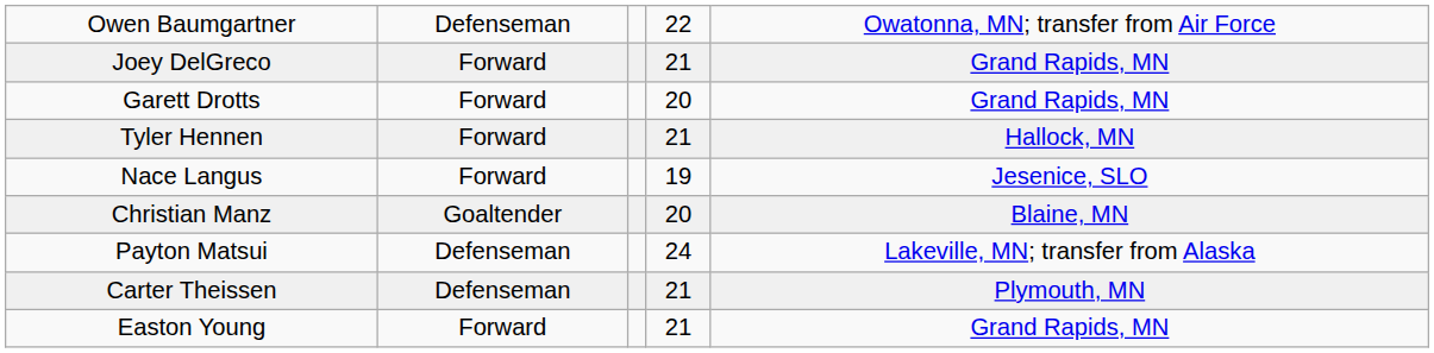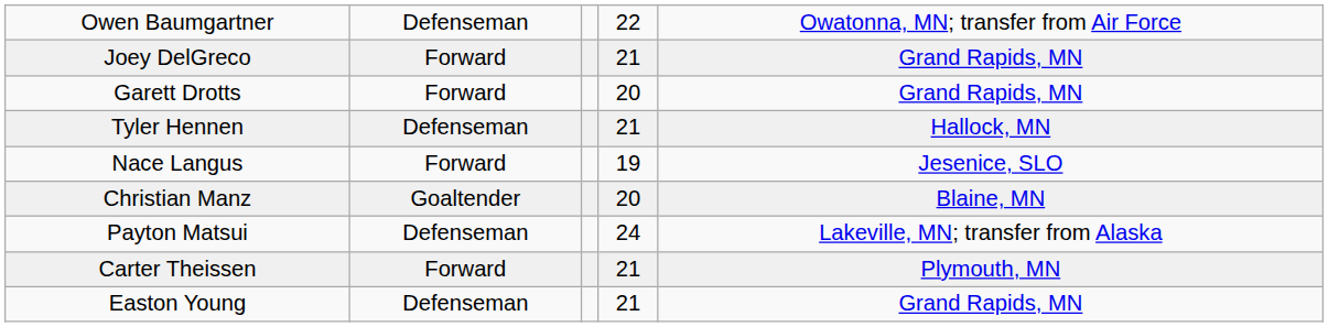Tyler Hennen | column 2: Forward -> Defenseman
Carter Theissen | column 2: Defenseman -> Forward
Easton Young | column 2: Forward -> Defenseman
